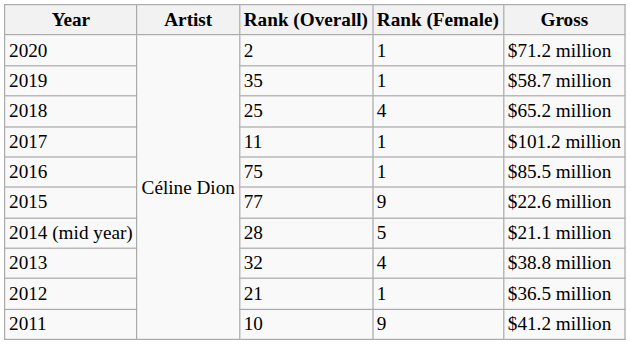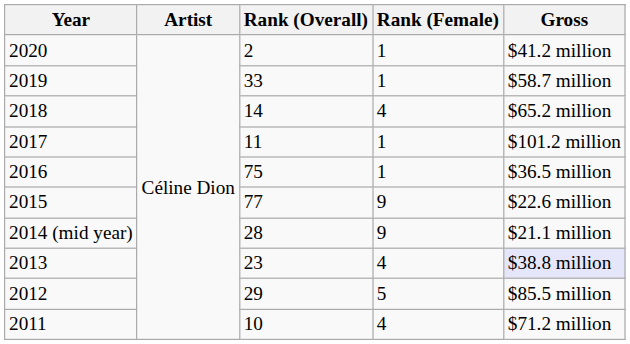2020 | Gross: $71.2 million -> $41.2 million
2019 | Rank (Overall): 35 -> 33
2018 | Rank (Overall): 25 -> 14
2016 | Gross: $85.5 million -> $36.5 million
2014 (mid year) | Rank (Female): 5 -> 9
2013 | Rank (Overall): 32 -> 23
2013 | Gross: no background -> lavender background
2012 | Rank (Overall): 21 -> 29
2012 | Rank (Female): 1 -> 5
2012 | Gross: $36.5 million -> $85.5 million
2011 | Rank (Female): 9 -> 4
2011 | Gross: $41.2 million -> $71.2 million
